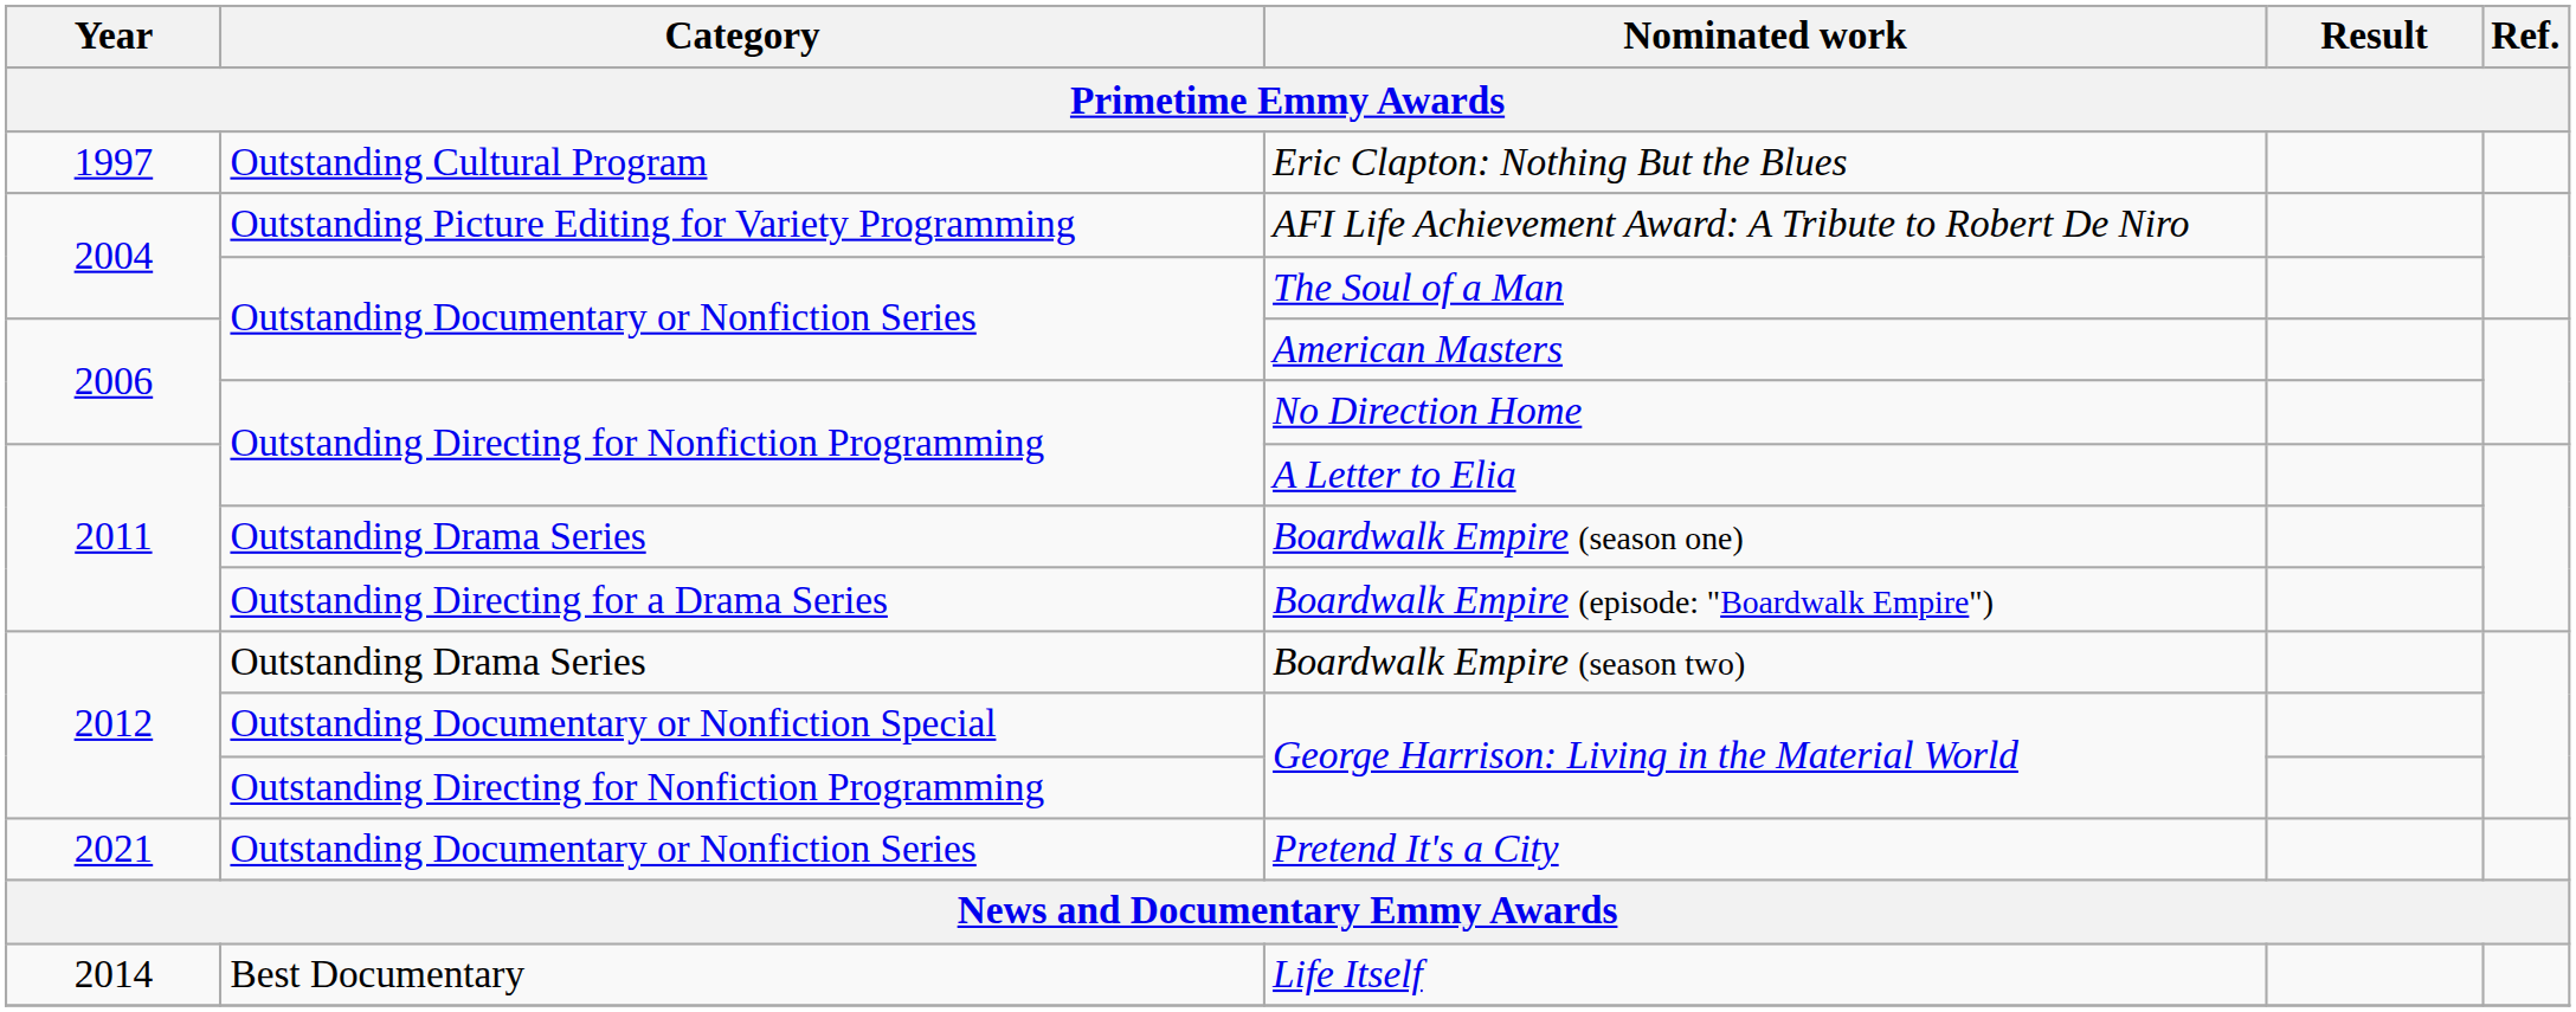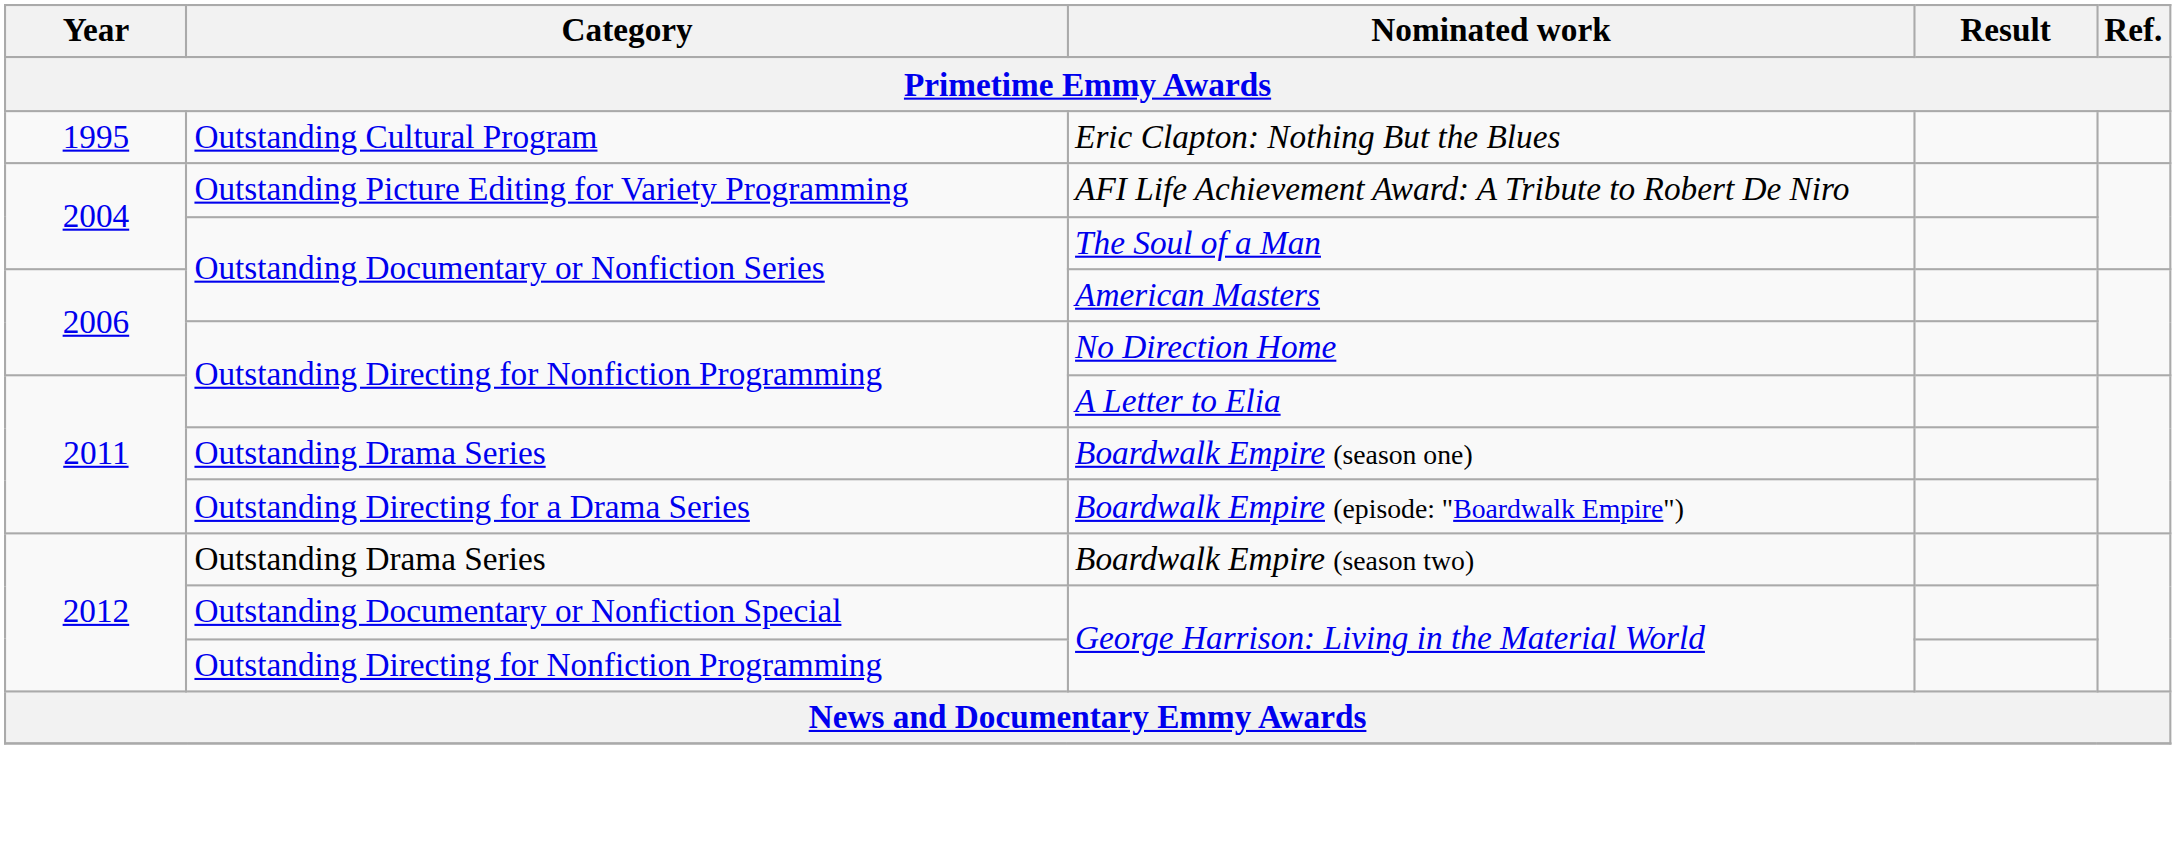Eric Clapton: Nothing But the Blues | Year: 1997 -> 1995
- row: 2021 | Outstanding Documentary or Nonfiction Series | Pretend It's a City
- row: 2014 | Best Documentary | Life Itself
